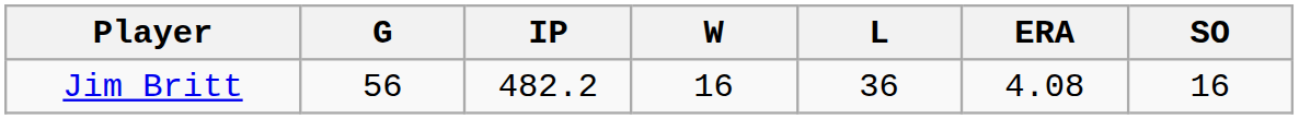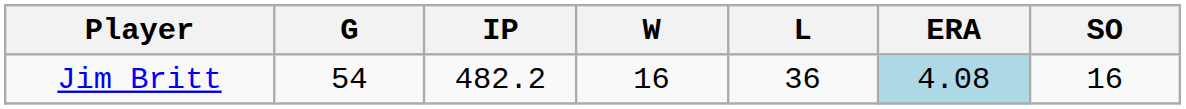Jim Britt | G: 56 -> 54
Jim Britt | ERA: no background -> lightblue background
